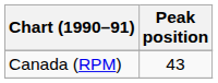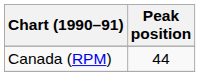Canada (RPM) | Peak position: 43 -> 44
